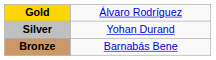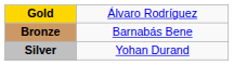rows swapped: Silver <-> Bronze
